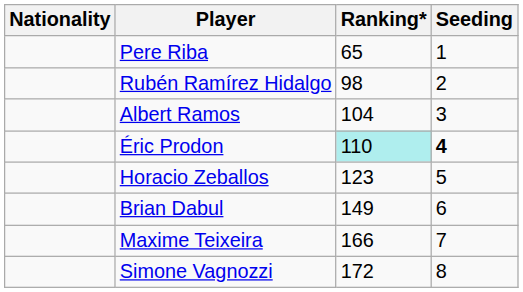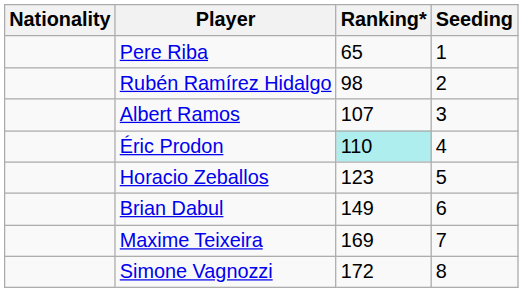Albert Ramos | Ranking*: 104 -> 107
Éric Prodon | Seeding: bold -> normal
Maxime Teixeira | Ranking*: 166 -> 169
